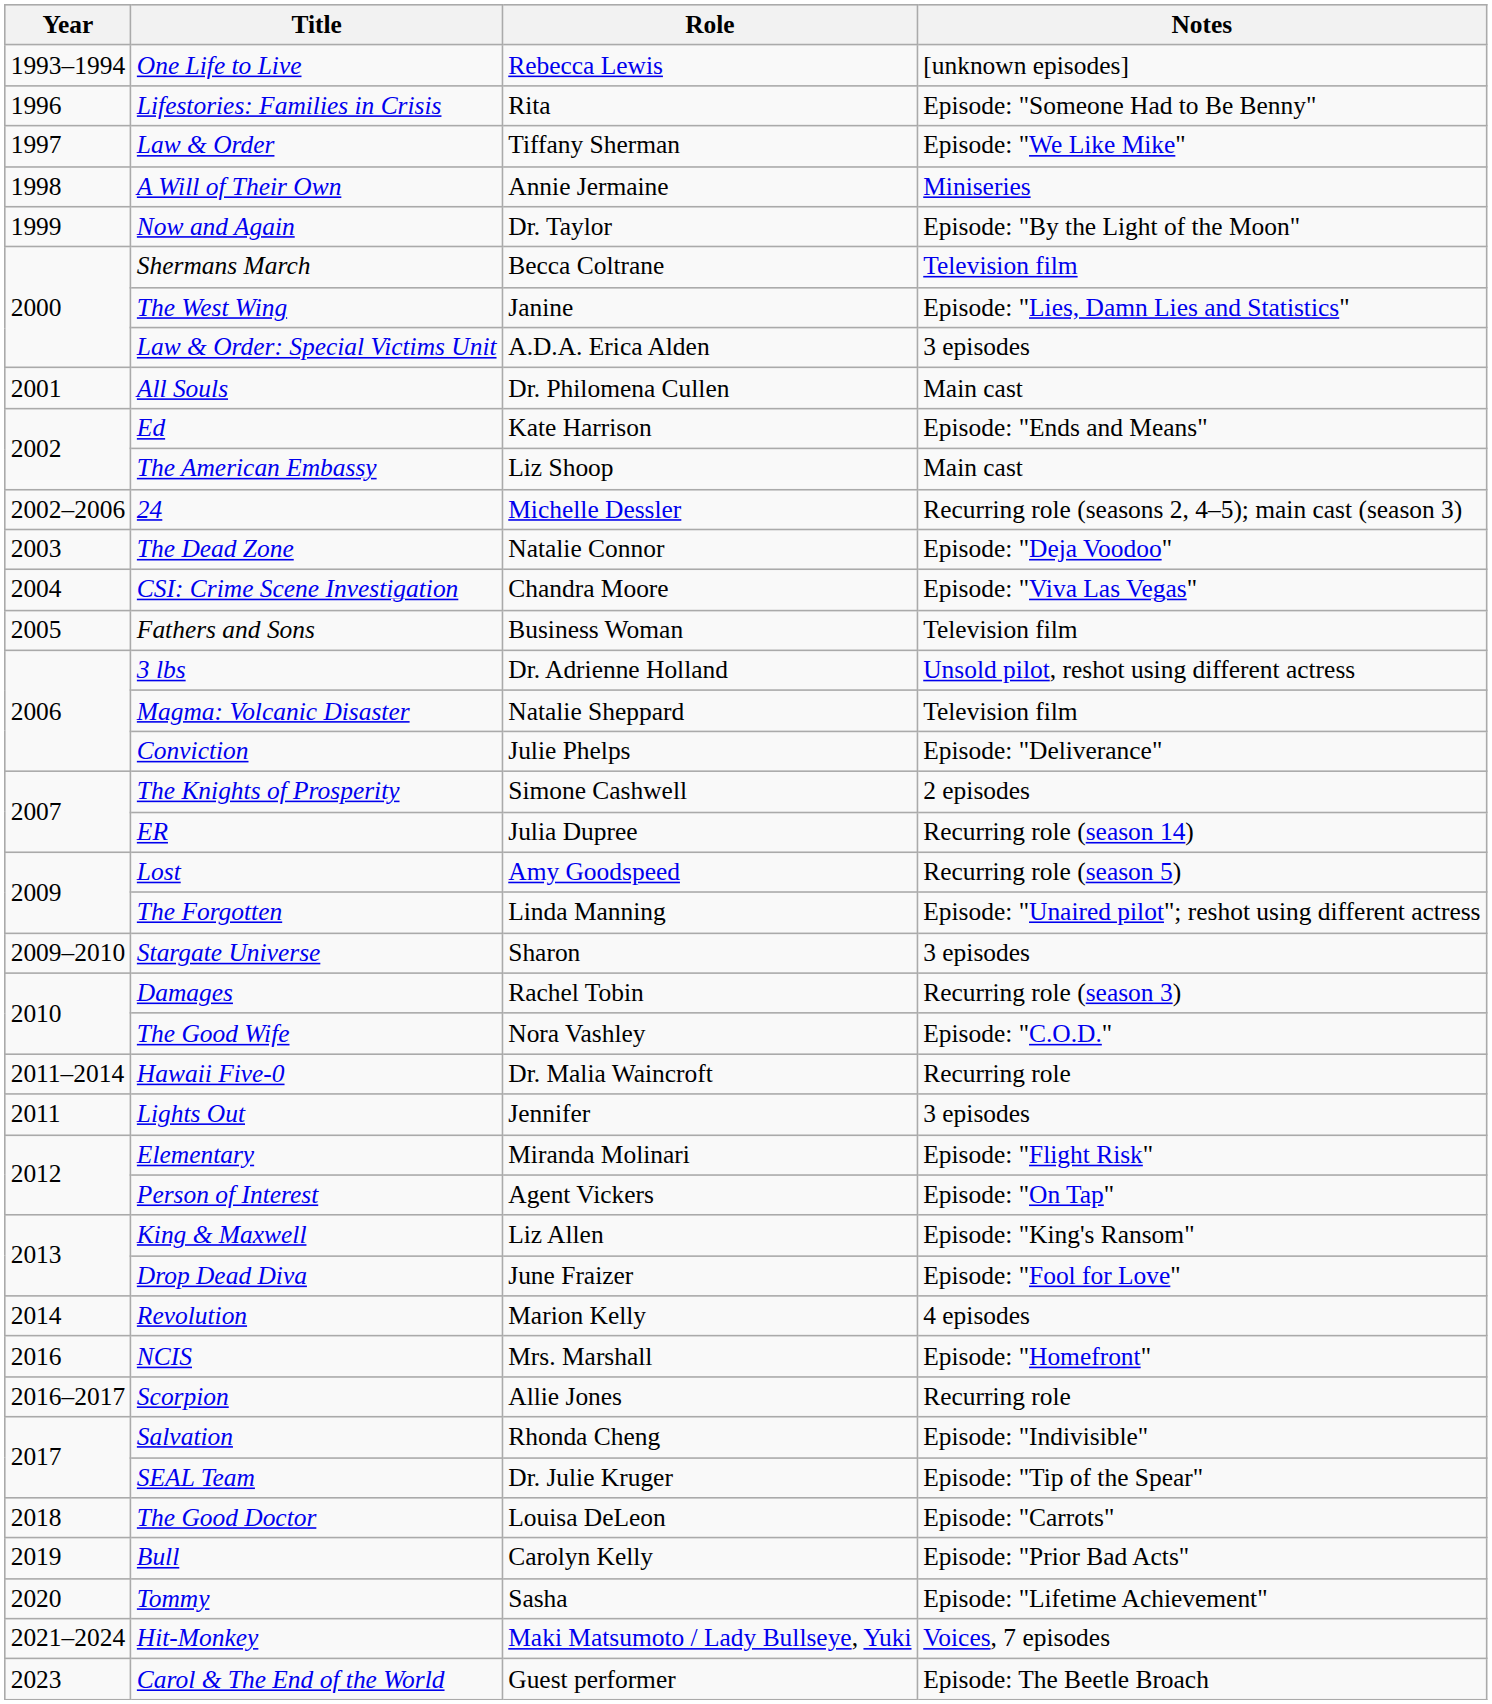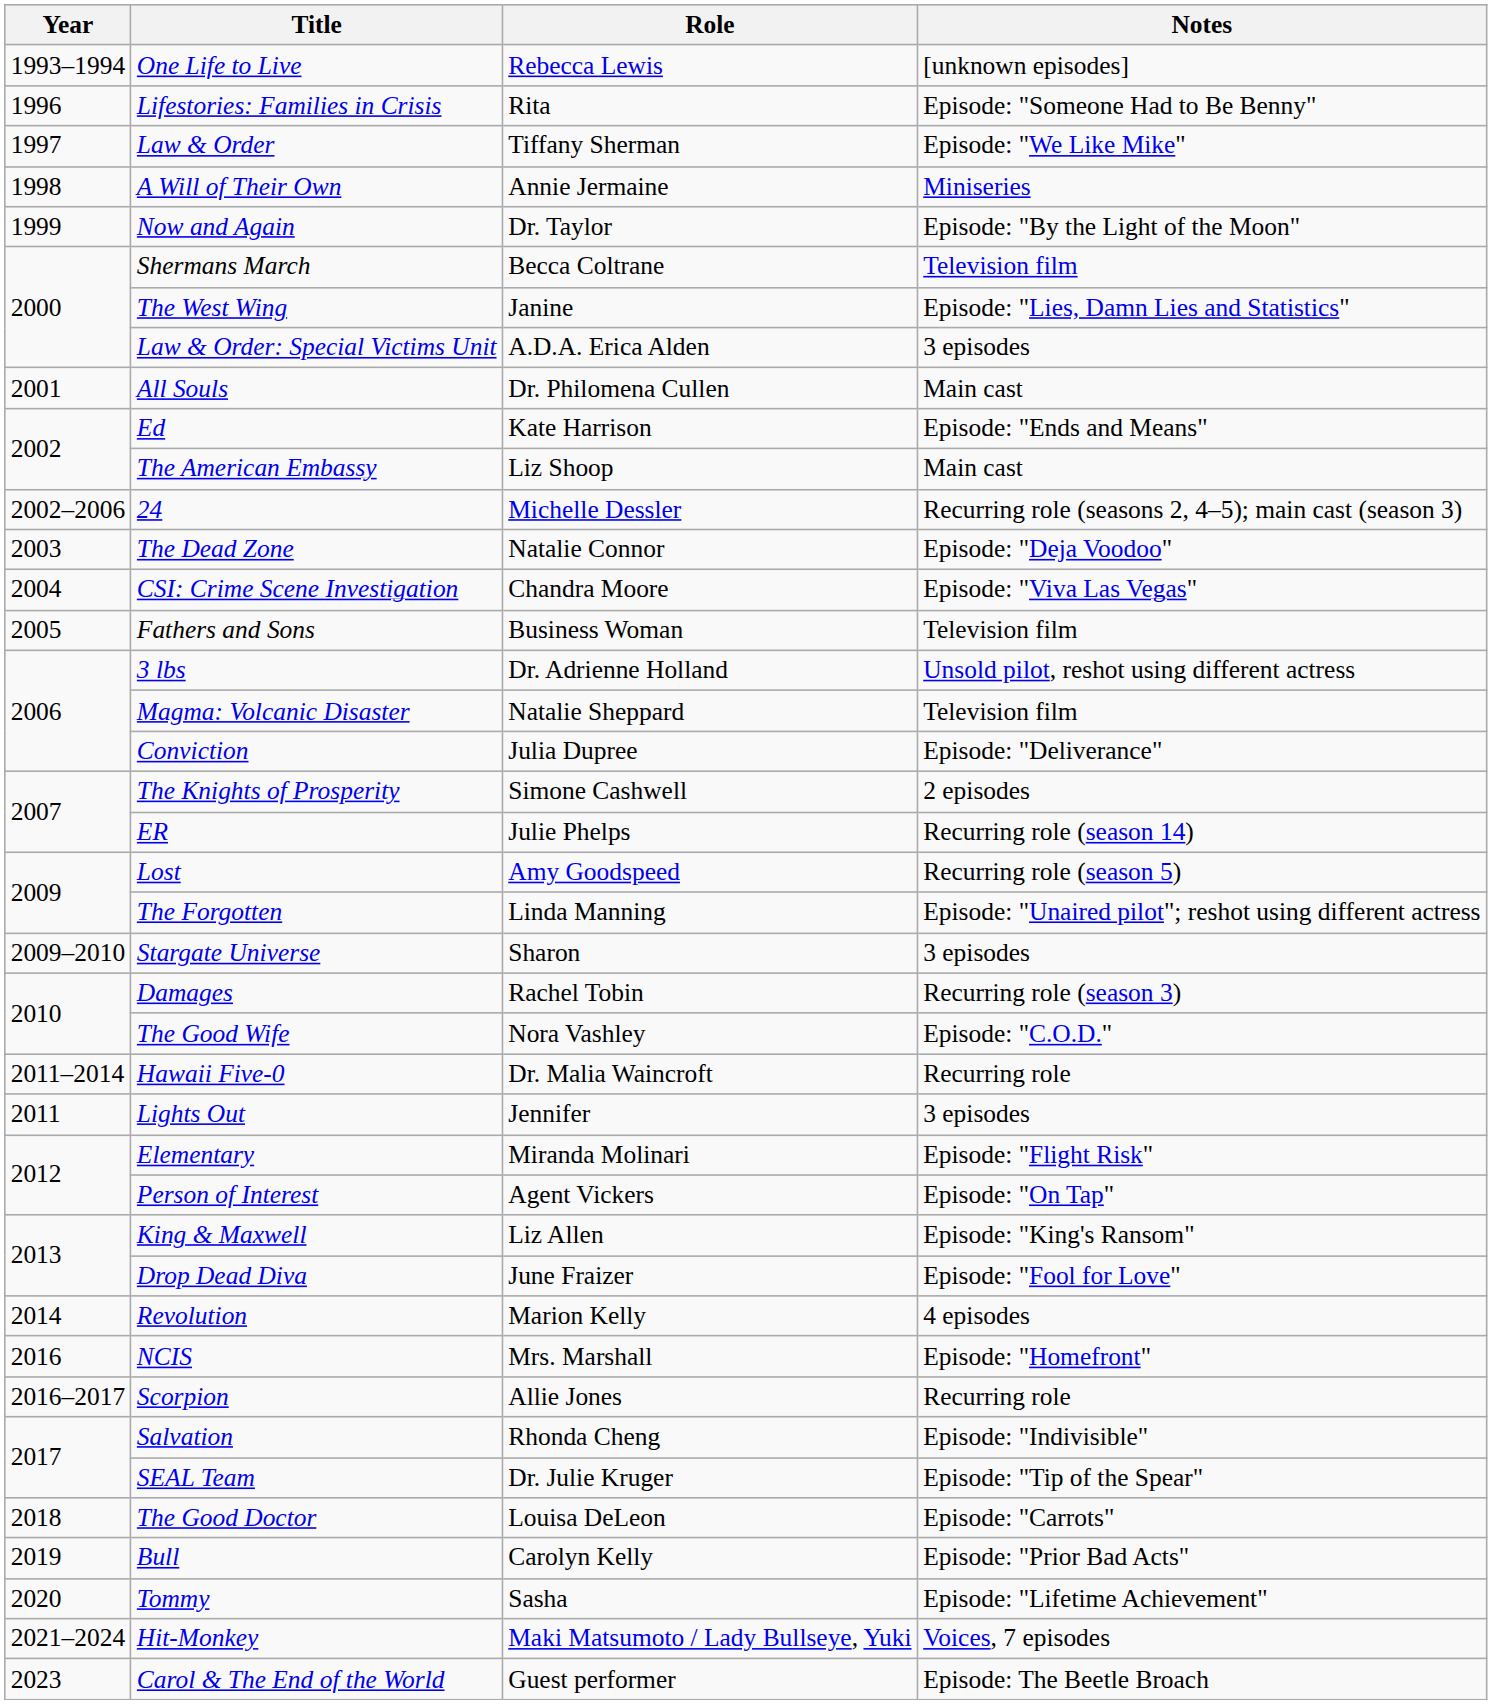Conviction | Role: Julie Phelps -> Julia Dupree
ER | Role: Julia Dupree -> Julie Phelps
